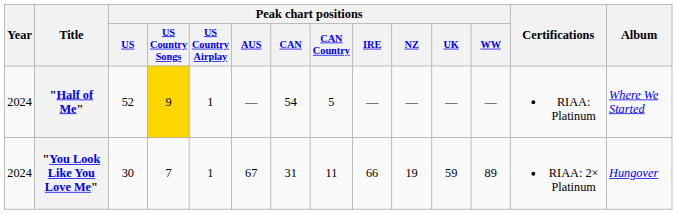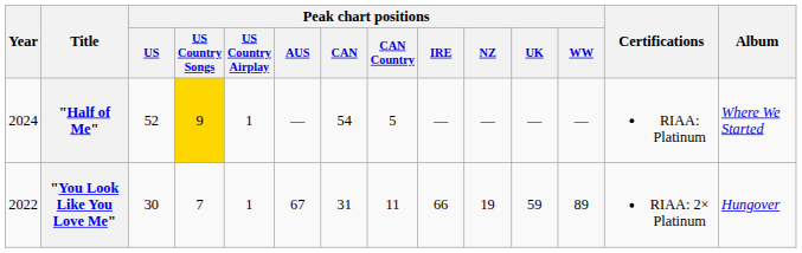"You Look Like You Love Me" | Year: 2024 -> 2022
